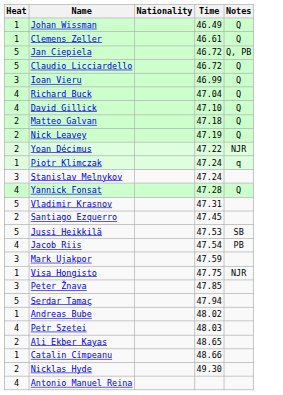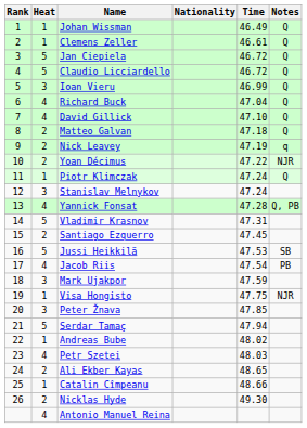+ column: Rank | 1 | 2 | 3 | 4 | 5 | 6 | 7 | 8 | 9 | 10 | 11 | 12 | 13 | 14 | 15 | 16 | 17 | 18 | 19 | 20 | 21 | 22 | 23 | 24 | 25 | 26
Jan Ciepiela | Notes: Q, PB -> Q
Nick Leavey | Notes: Q -> q
Piotr Klimczak | Notes: q -> Q
Yannick Fonsat | Notes: Q -> Q, PB
